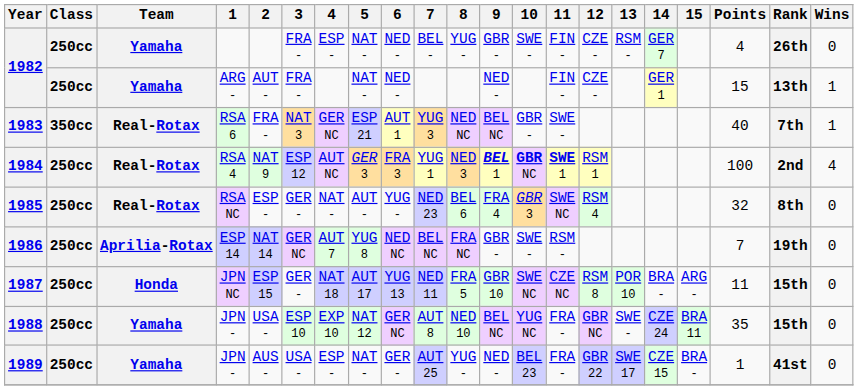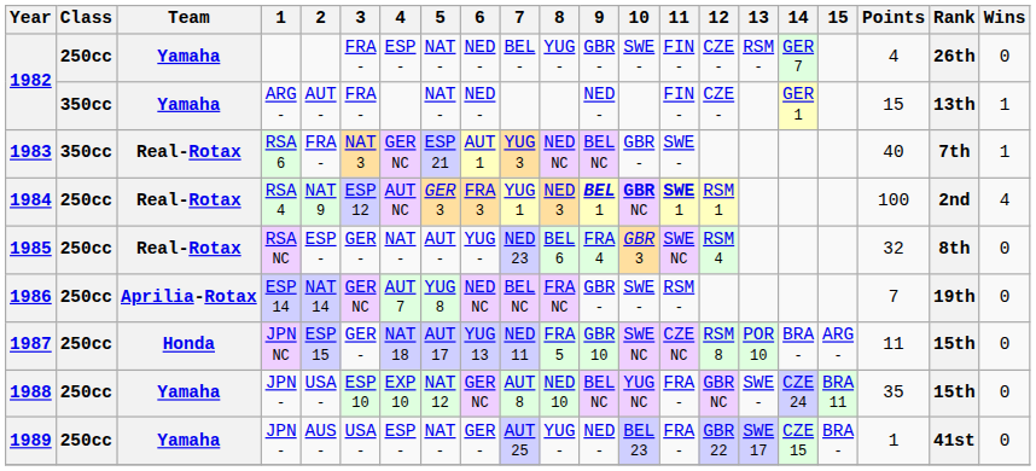1982 / ARG - | Class: 250cc -> 350cc
